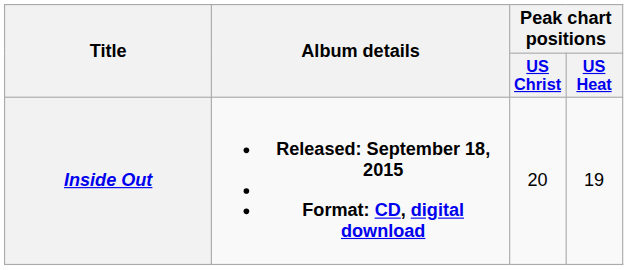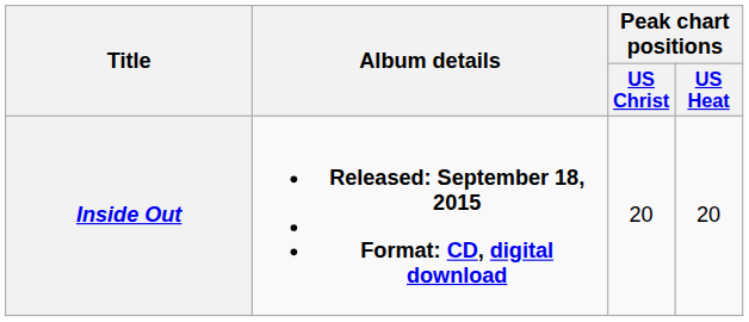Inside Out | Peak chart positions / US Heat: 19 -> 20
